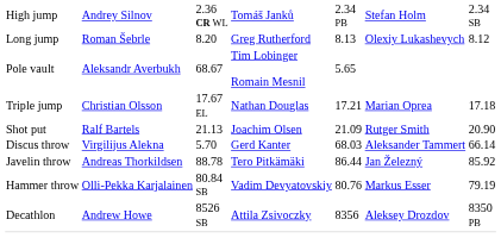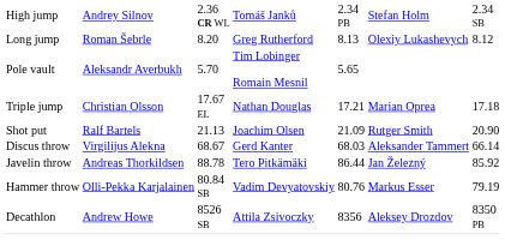Pole vault | column 3: 68.67 -> 5.70
Discus throw | column 3: 5.70 -> 68.67
